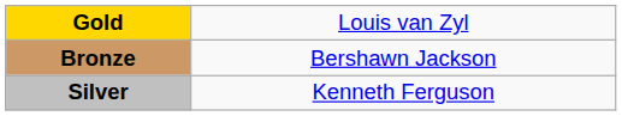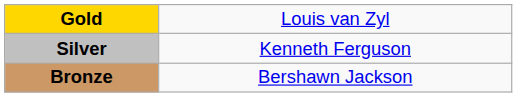rows swapped: Silver <-> Bronze
